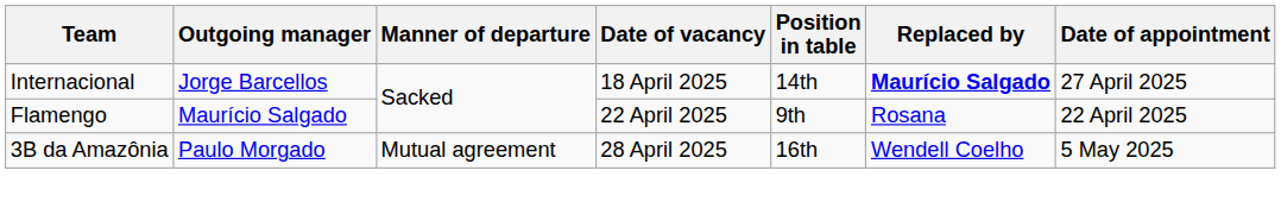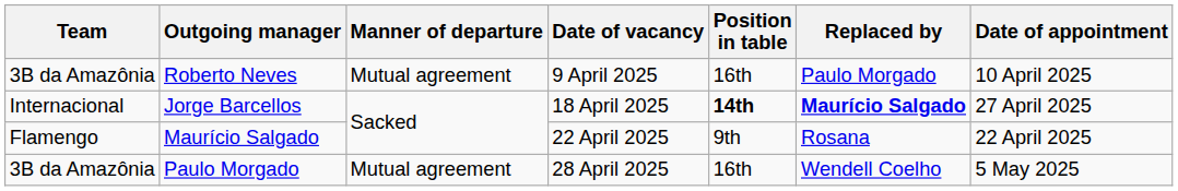+ row: 3B da Amazônia | Roberto Neves | Mutual agreement | 9 April 2025 | 16th | Paulo Morgado | 10 April 2025
Jorge Barcellos | Position in table: normal -> bold
